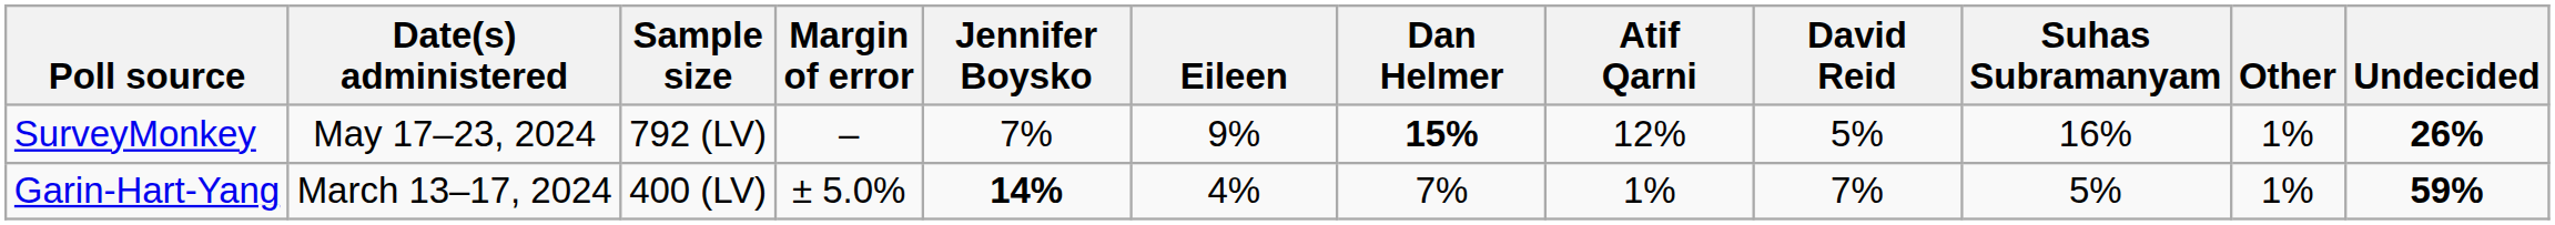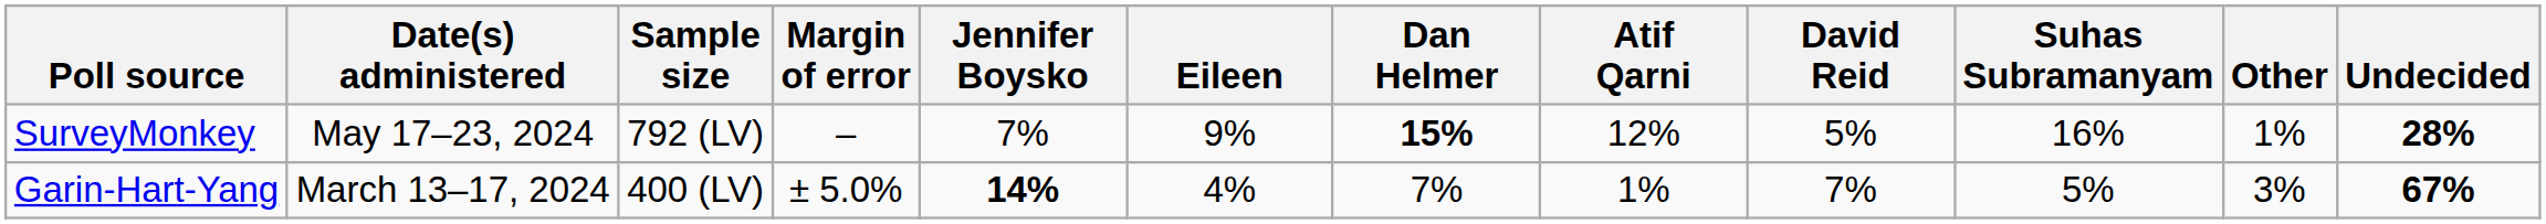SurveyMonkey | Undecided: 26% -> 28%
Garin-Hart-Yang | Other: 1% -> 3%
Garin-Hart-Yang | Undecided: 59% -> 67%
